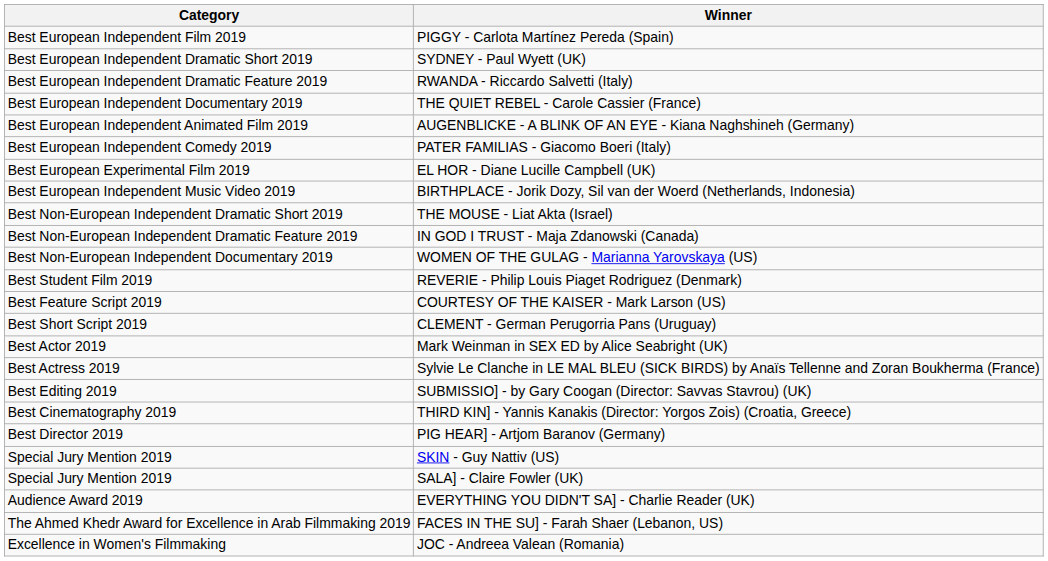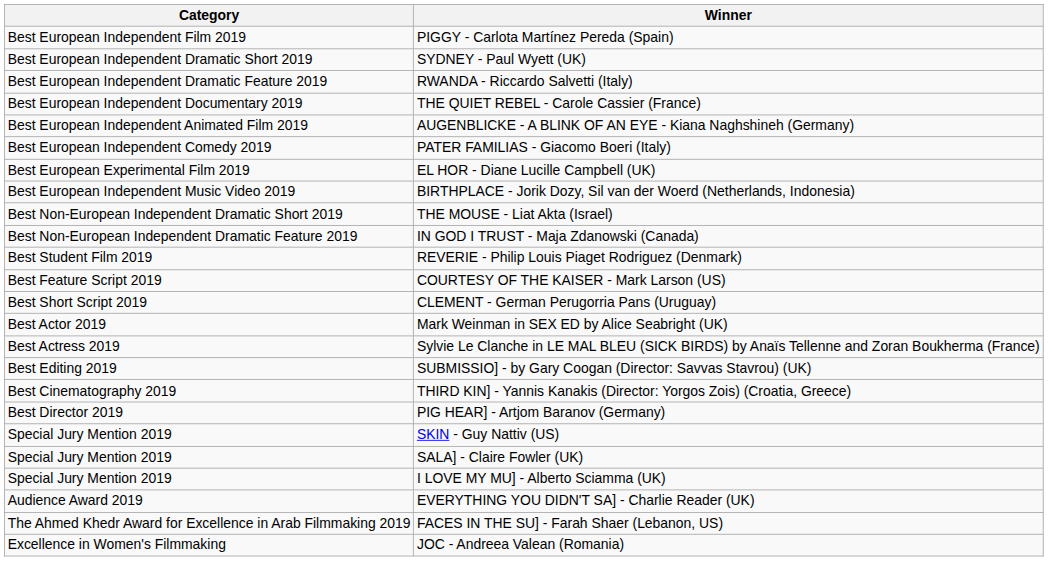- row: Best Non-European Independent Documentary 2019 | WOMEN OF THE GULAG - Marianna Yarovskaya (US)
+ row: Special Jury Mention 2019 | I LOVE MY MU] - Alberto Sciamma (UK)
